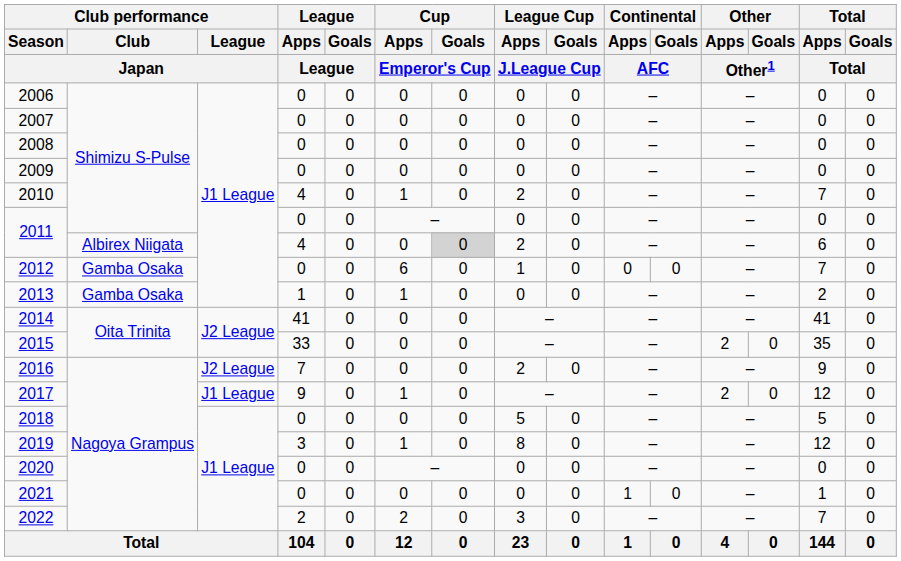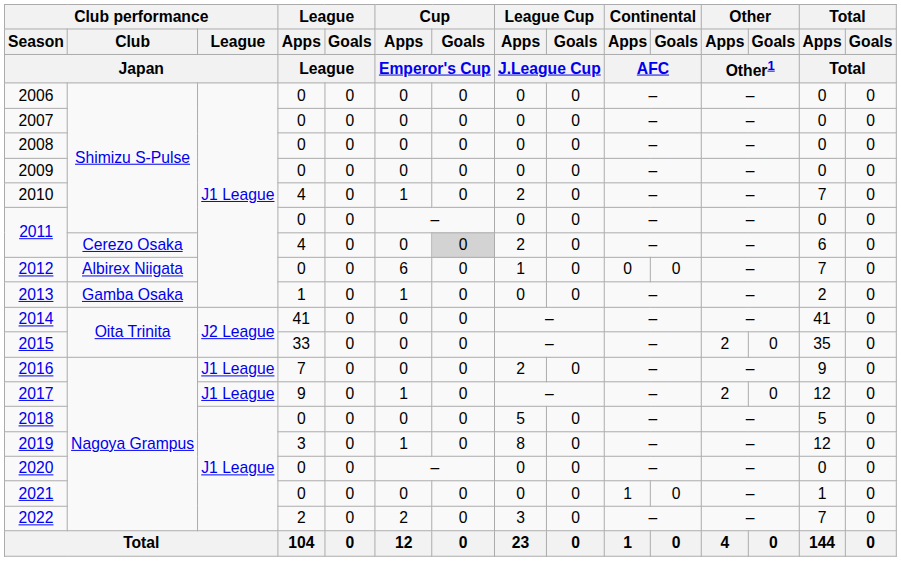2011 / 4 | Club performance / Club / Japan: Albirex Niigata -> Cerezo Osaka
2012 | Club performance / Club / Japan: Gamba Osaka -> Albirex Niigata
2016 | Club performance / League / Japan: J2 League -> J1 League
